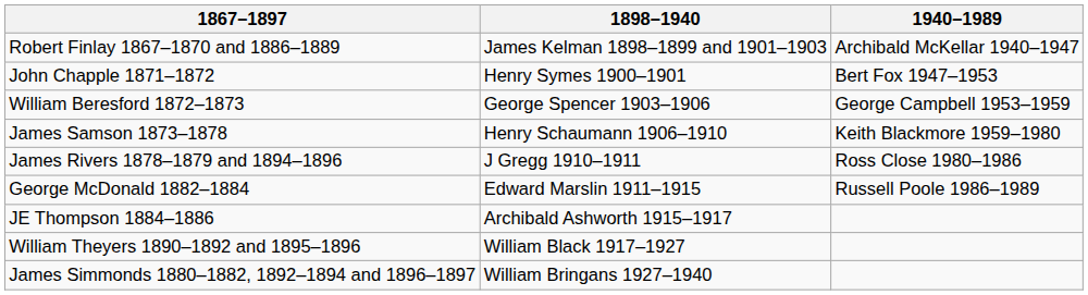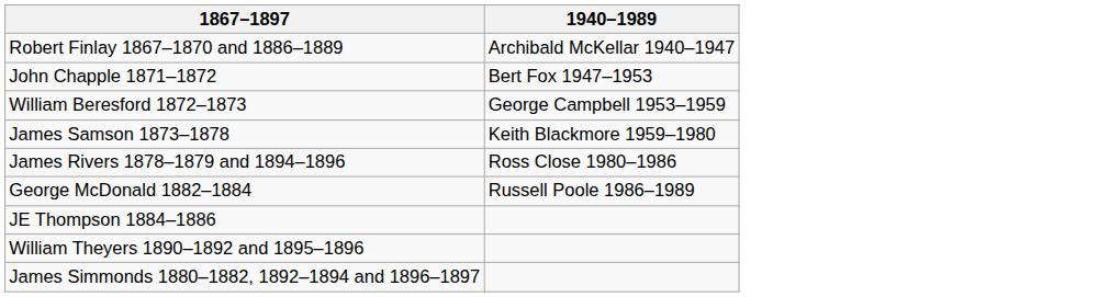- column: 1898–1940 | James Kelman 1898–1899 and 1901–1903 | Henry Symes 1900–1901 | George Spencer 1903–1906 | Henry Schaumann 1906–1910 | J Gregg 1910–1911 | Edward Marslin 1911–1915 | Archibald Ashworth 1915–1917 | William Black 1917–1927 | William Bringans 1927–1940
